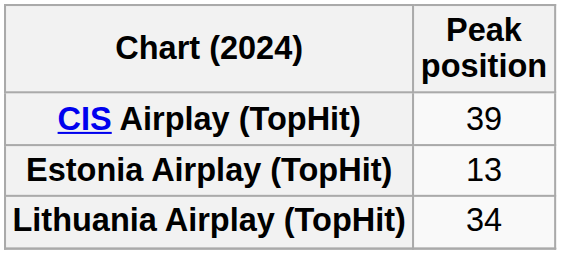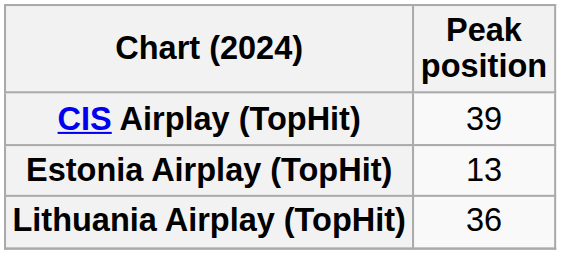Lithuania Airplay (TopHit) | Peak position: 34 -> 36
